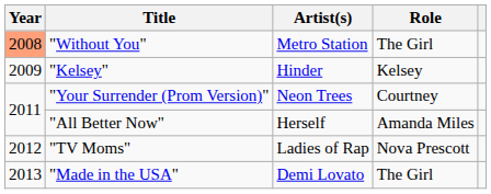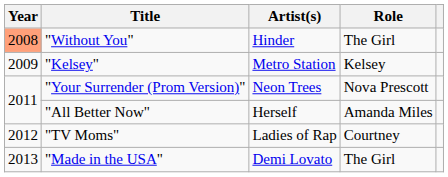"Without You" | Artist(s): Metro Station -> Hinder
"Kelsey" | Artist(s): Hinder -> Metro Station
"Your Surrender (Prom Version)" | Role: Courtney -> Nova Prescott
"TV Moms" | Role: Nova Prescott -> Courtney
